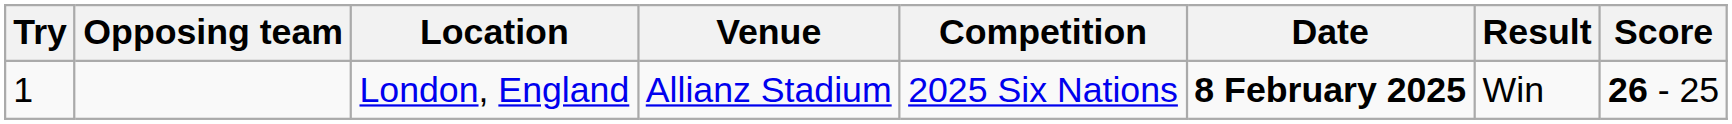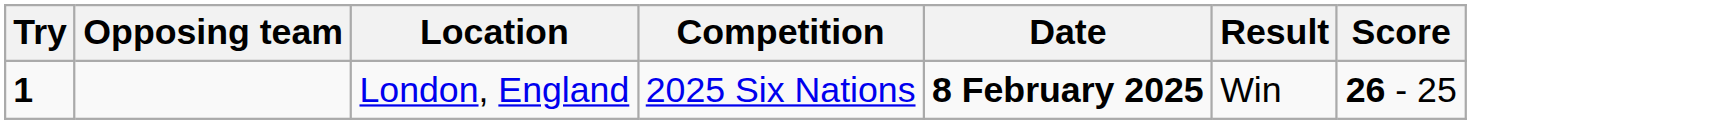- column: Venue | Allianz Stadium
London, England | Try: normal -> bold
